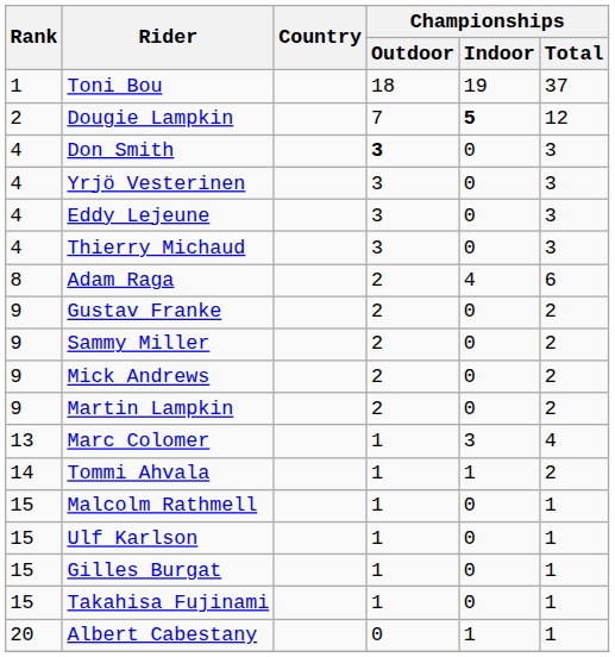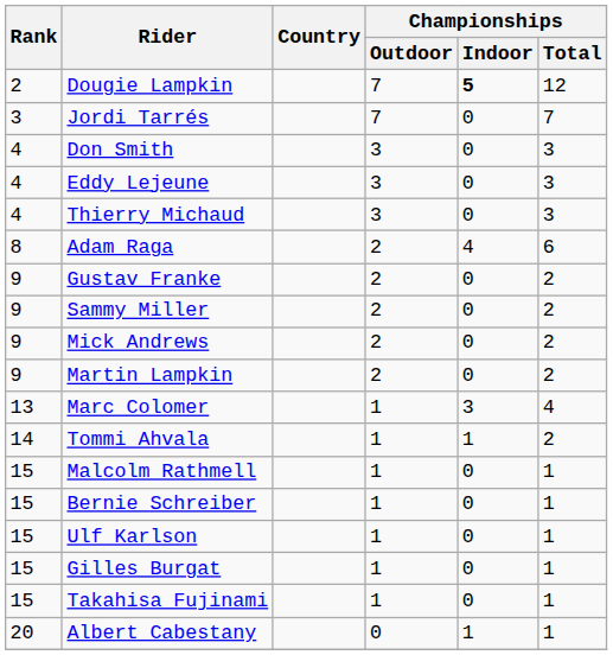- row: 1 | Toni Bou | 18 | 19 | 37
+ row: 3 | Jordi Tarrés | 7 | 0 | 7
Don Smith | Championships / Outdoor: bold -> normal
- row: 4 | Yrjö Vesterinen | 3 | 0 | 3
+ row: 15 | Bernie Schreiber | 1 | 0 | 1
